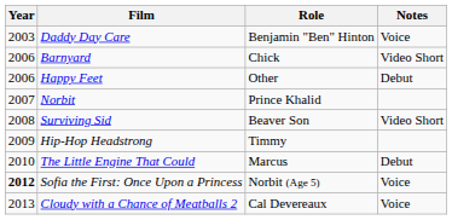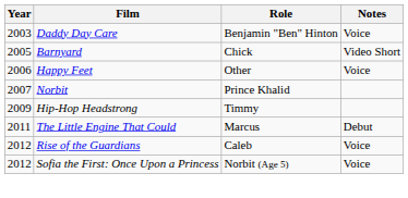Barnyard | Year: 2006 -> 2005
Happy Feet | Notes: Debut -> Voice
- row: 2008 | Surviving Sid | Beaver Son | Video Short
The Little Engine That Could | Year: 2010 -> 2011
+ row: 2012 | Rise of the Guardians | Caleb | Voice
Sofia the First: Once Upon a Princess | Year: bold -> normal
- row: 2013 | Cloudy with a Chance of Meatballs 2 | Cal Devereaux | Voice
